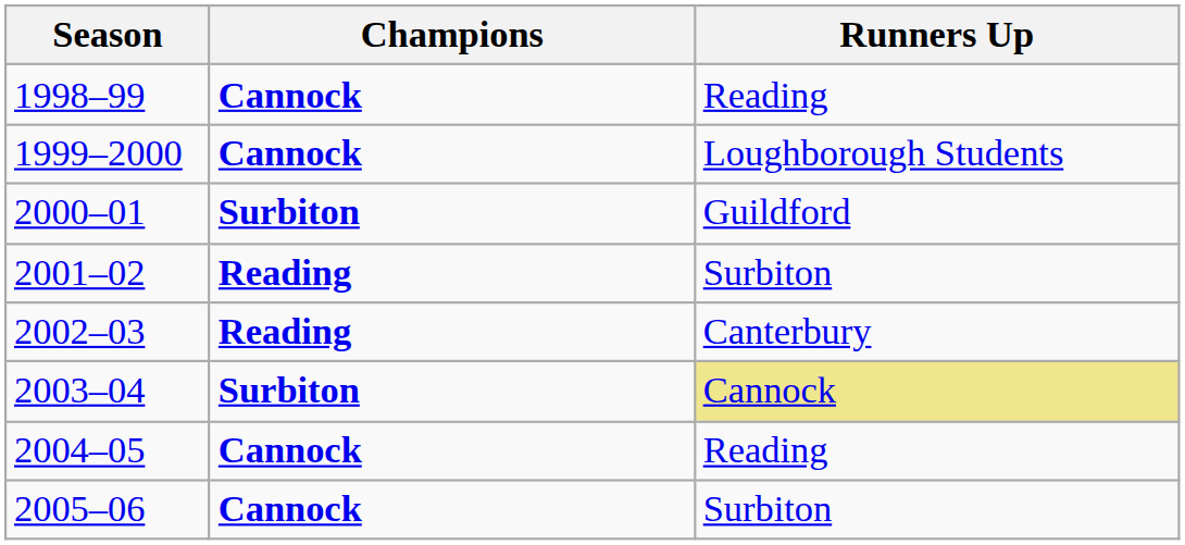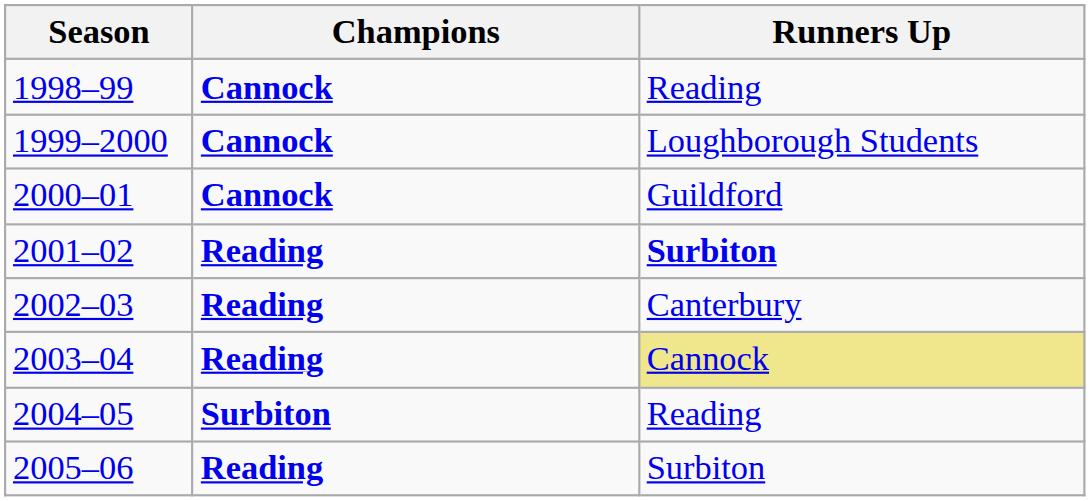2000–01 | Champions: Surbiton -> Cannock
2001–02 | Runners Up: normal -> bold
2003–04 | Champions: Surbiton -> Reading
2004–05 | Champions: Cannock -> Surbiton
2005–06 | Champions: Cannock -> Reading
